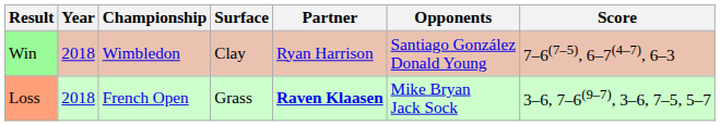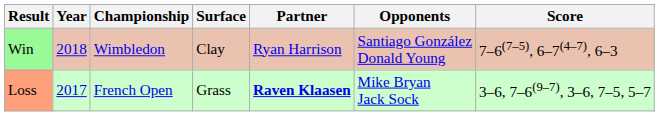Loss | Year: 2018 -> 2017
